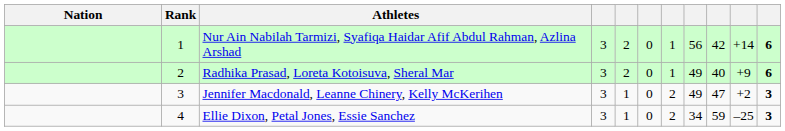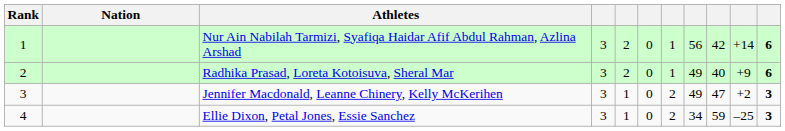columns swapped: Rank <-> Nation
